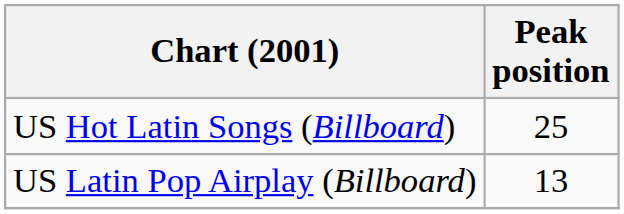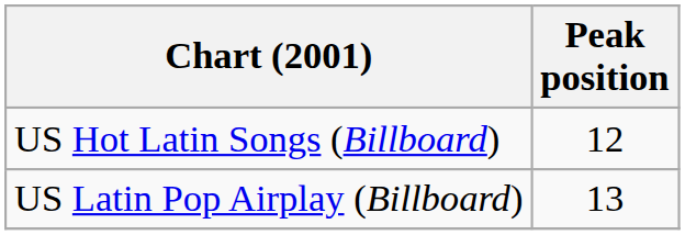US Hot Latin Songs (Billboard) | Peak position: 25 -> 12
